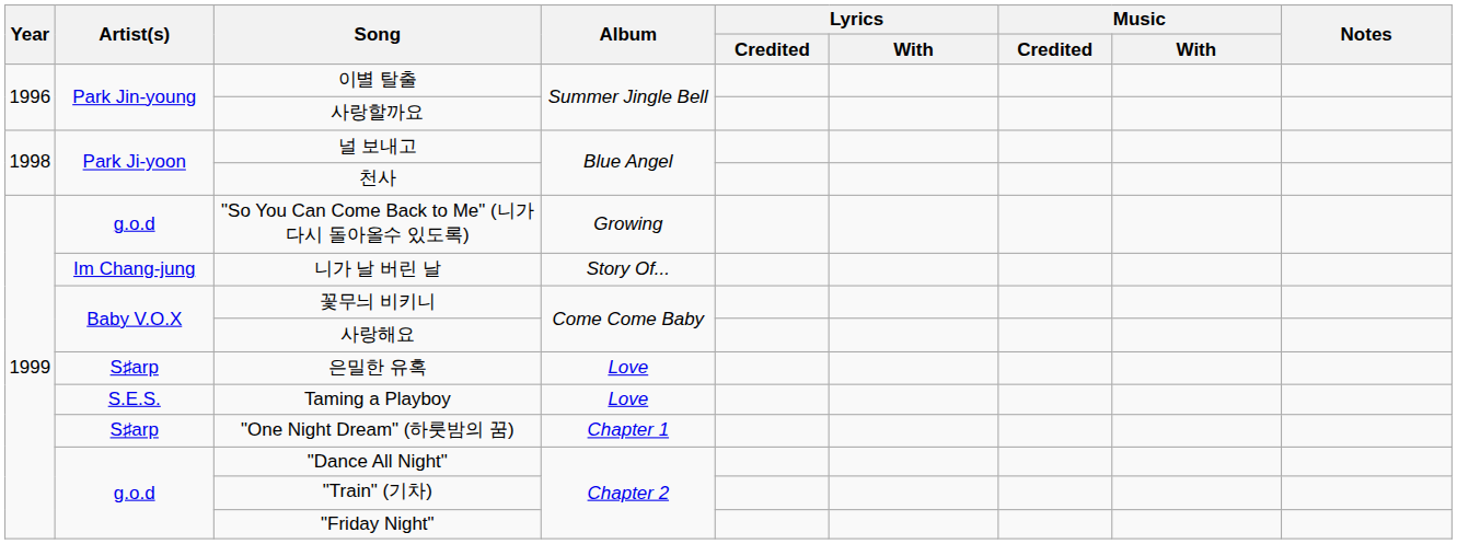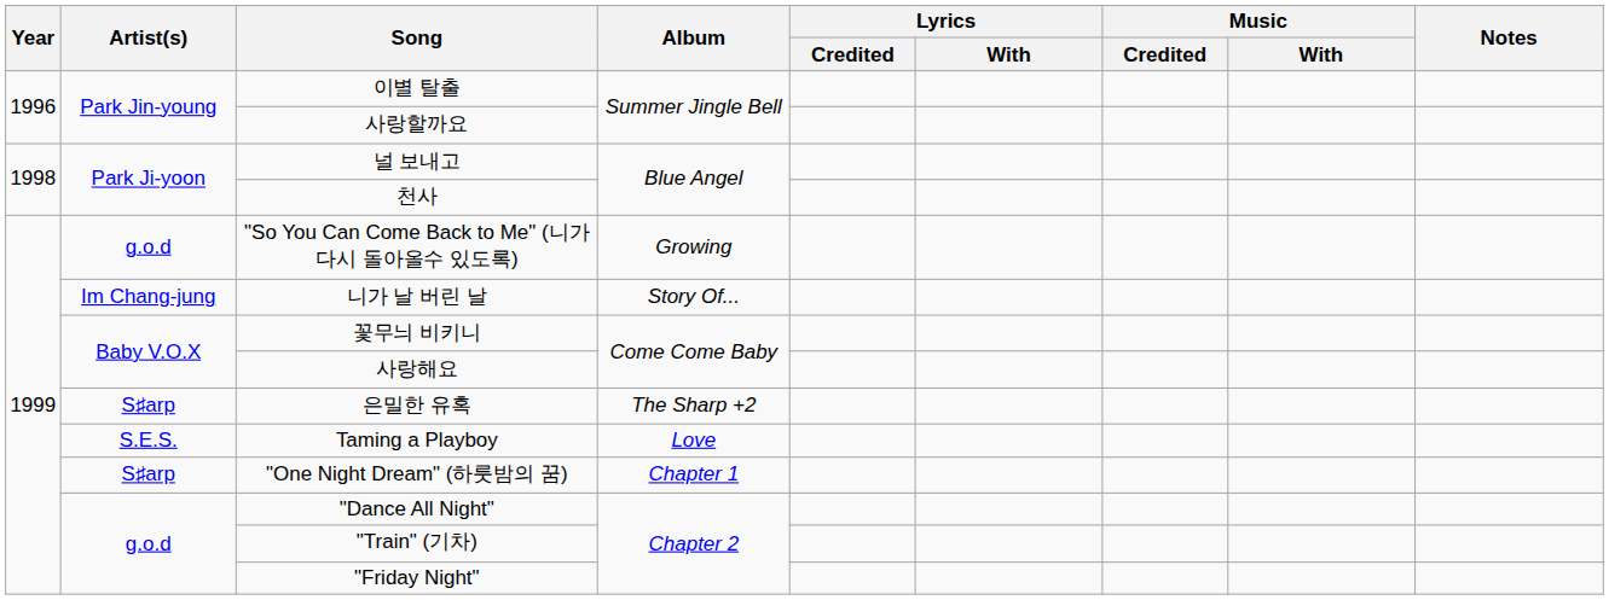은밀한 유혹 | Album: Love -> The Sharp +2
